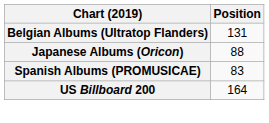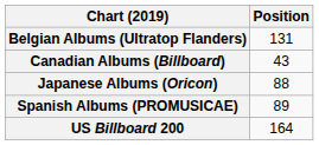+ row: Canadian Albums (Billboard) | 43
Spanish Albums (PROMUSICAE) | Position: 83 -> 89
